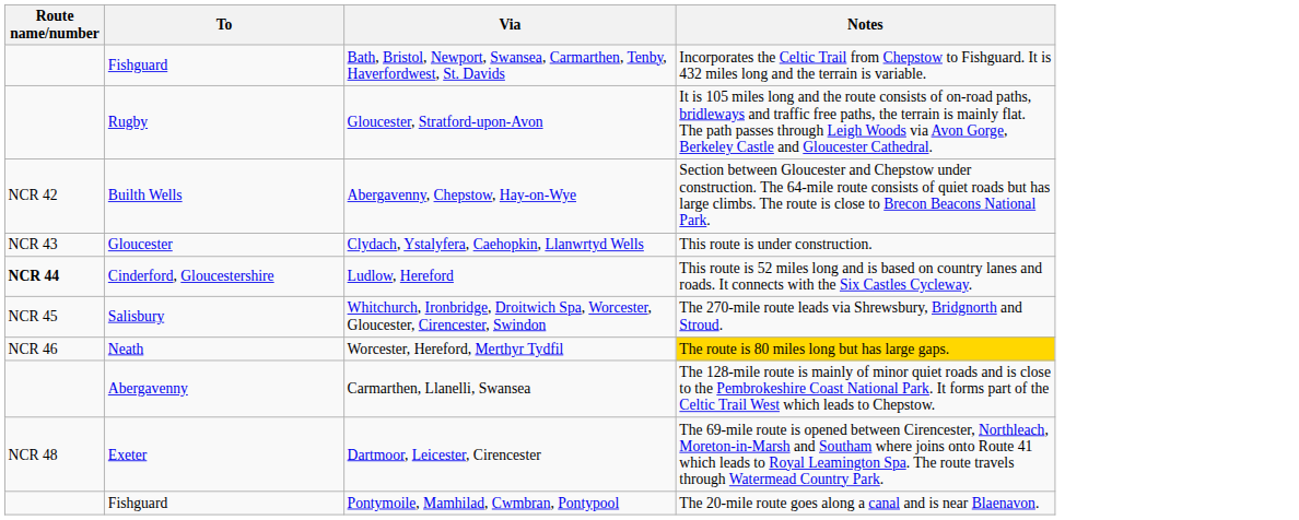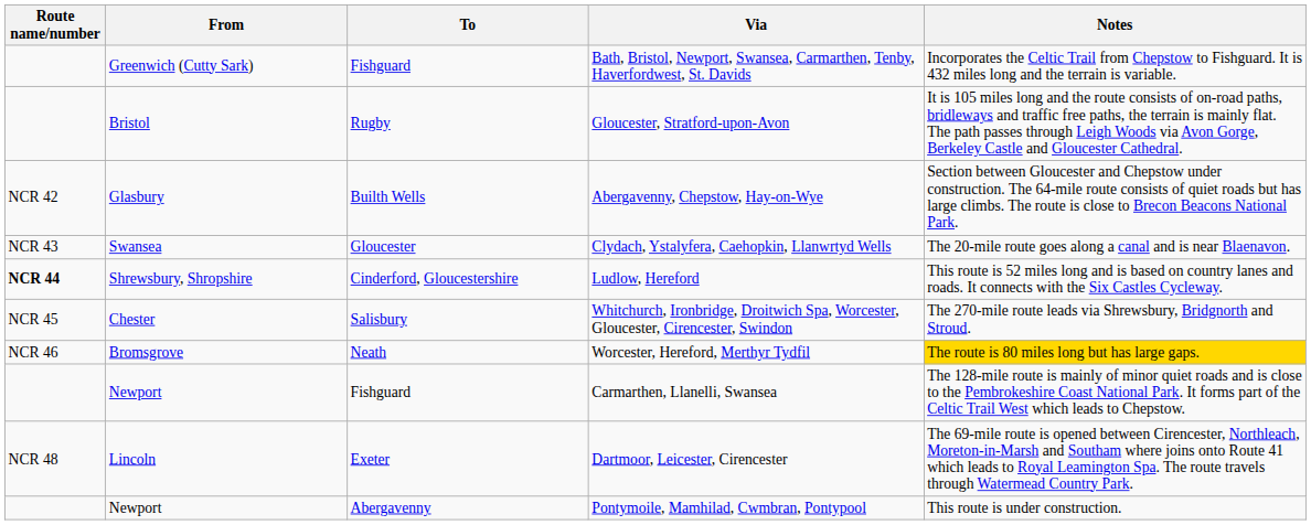+ column: From | Greenwich (Cutty Sark) | Bristol | Glasbury | Swansea | Shrewsbury, Shropshire | Chester | Bromsgrove | Newport | Lincoln | Newport
Clydach, Ystalyfera, Caehopkin, Llanwrtyd Wells | Notes: This route is under construction. -> The 20-mile route goes along a canal and is near Blaenavon.
Carmarthen, Llanelli, Swansea | To: Abergavenny -> Fishguard
Pontymoile, Mamhilad, Cwmbran, Pontypool | To: Fishguard -> Abergavenny
Pontymoile, Mamhilad, Cwmbran, Pontypool | Notes: The 20-mile route goes along a canal and is near Blaenavon. -> This route is under construction.
